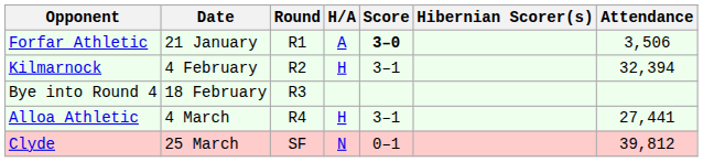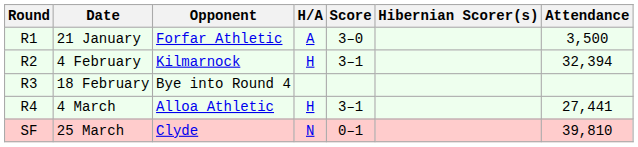columns swapped: Round <-> Opponent
21 January | Score: bold -> normal
21 January | Attendance: 3,506 -> 3,500
25 March | Attendance: 39,812 -> 39,810
